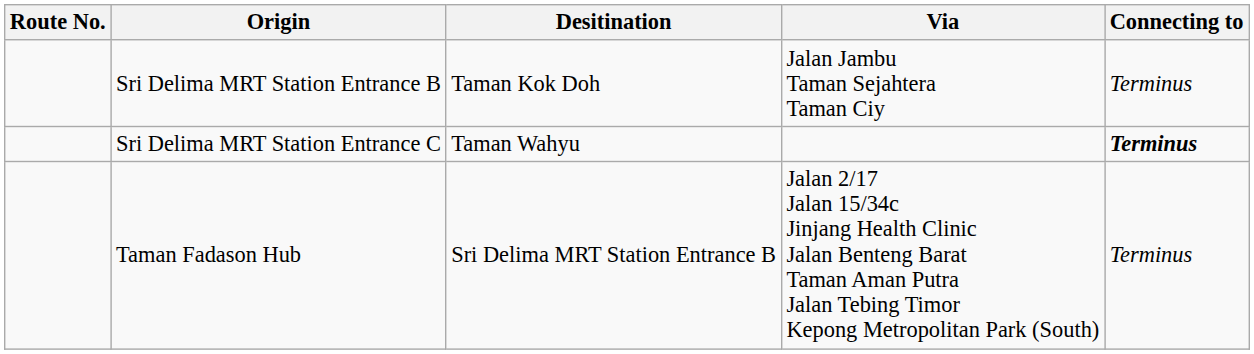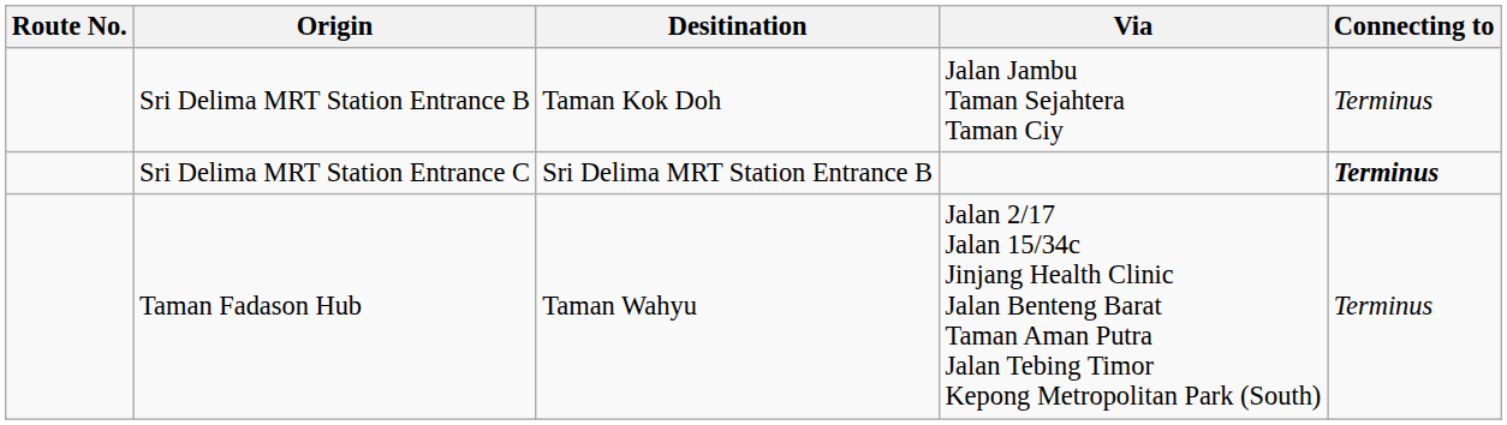Sri Delima MRT Station Entrance C | Desitination: Taman Wahyu -> Sri Delima MRT Station Entrance B
Taman Fadason Hub | Desitination: Sri Delima MRT Station Entrance B -> Taman Wahyu
